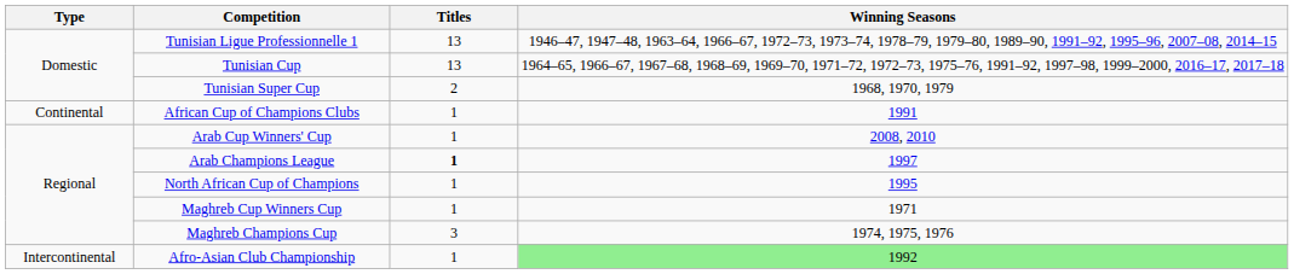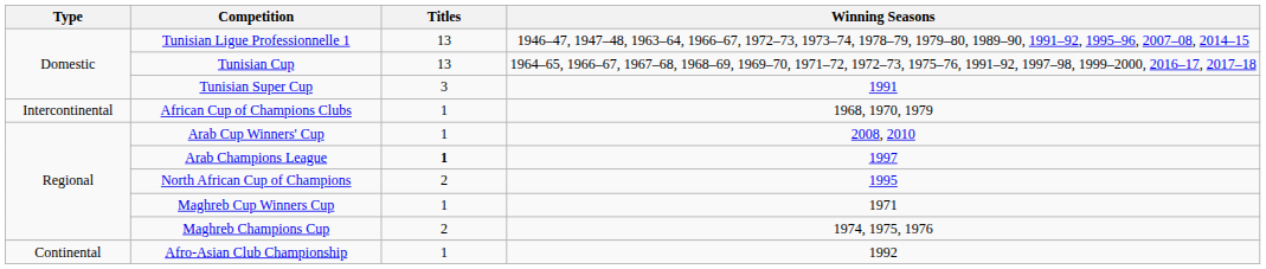Tunisian Super Cup | Titles: 2 -> 3
Tunisian Super Cup | Winning Seasons: 1968, 1970, 1979 -> 1991
African Cup of Champions Clubs | Type: Continental -> Intercontinental
African Cup of Champions Clubs | Winning Seasons: 1991 -> 1968, 1970, 1979
North African Cup of Champions | Titles: 1 -> 2
Maghreb Champions Cup | Titles: 3 -> 2
Afro-Asian Club Championship | Type: Intercontinental -> Continental
Afro-Asian Club Championship | Winning Seasons: lightgreen background -> no background
